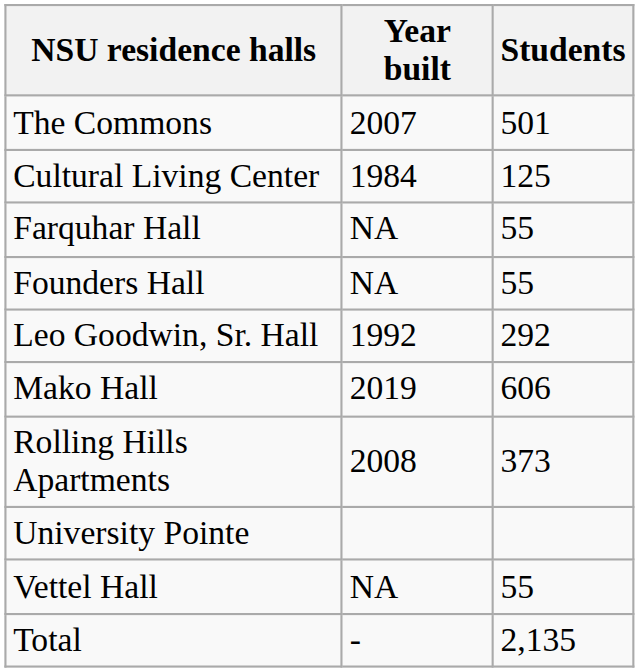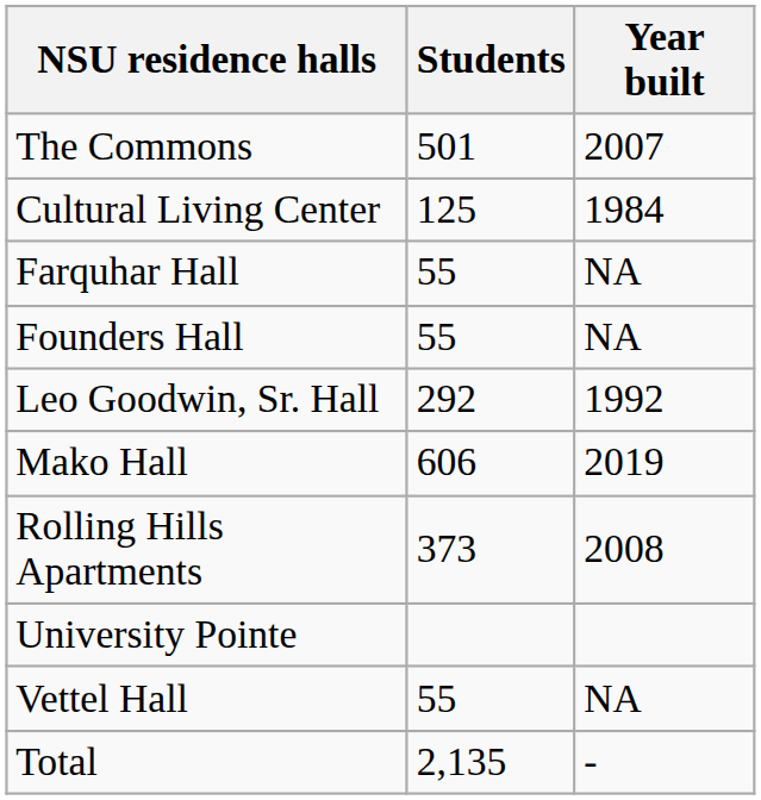columns swapped: Year built <-> Students
